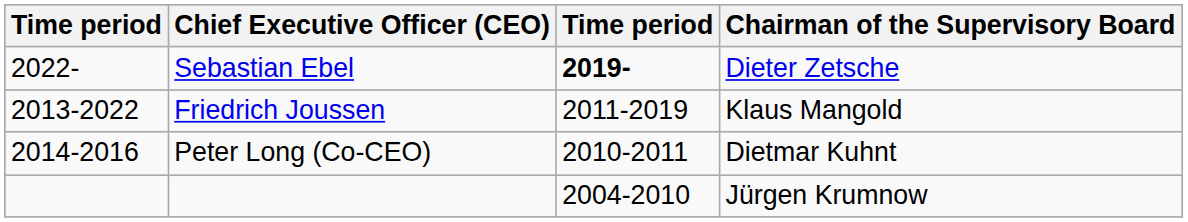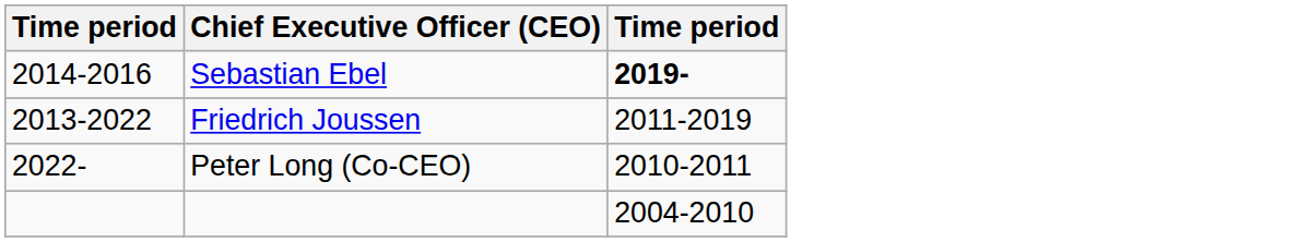- column: Chairman of the Supervisory Board | Dieter Zetsche | Klaus Mangold | Dietmar Kuhnt | Jürgen Krumnow
Sebastian Ebel | column 1: 2022- -> 2014-2016
Peter Long (Co-CEO) | column 1: 2014-2016 -> 2022-
